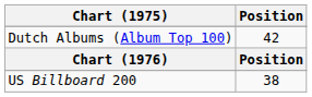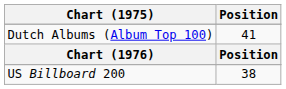Dutch Albums (Album Top 100) | Position: 42 -> 41
